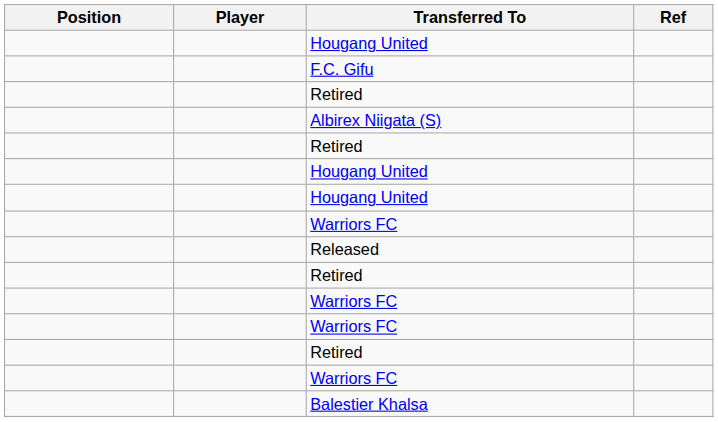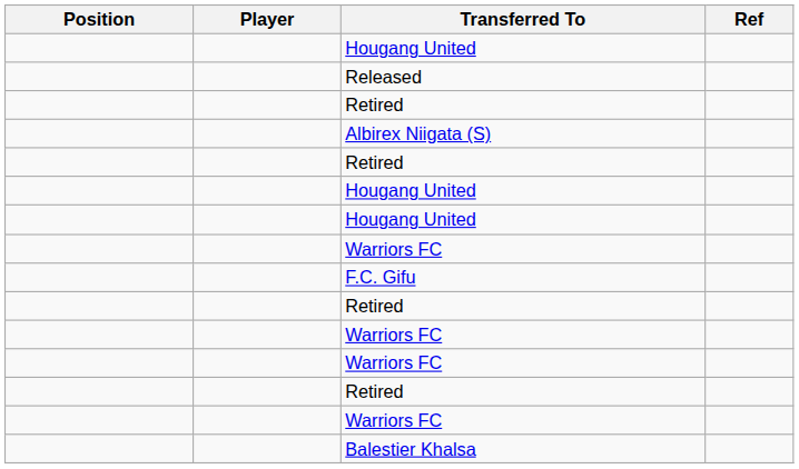rows swapped: Released <-> F.C. Gifu
